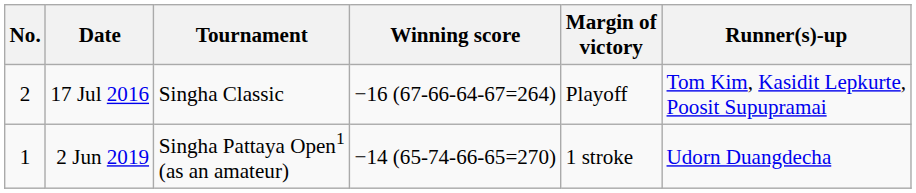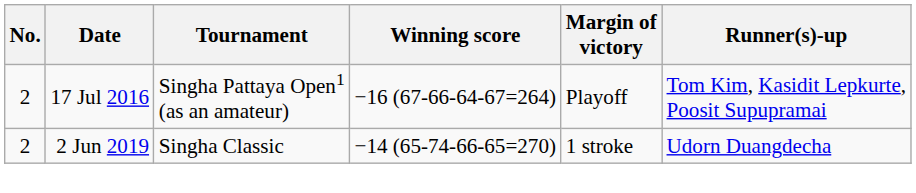17 Jul 2016 | Tournament: Singha Classic -> Singha Pattaya Open1 (as an amateur)
2 Jun 2019 | No.: 1 -> 2
2 Jun 2019 | Tournament: Singha Pattaya Open1 (as an amateur) -> Singha Classic
